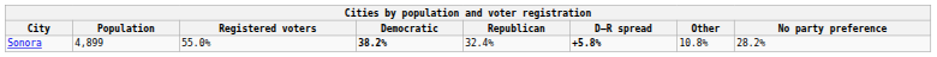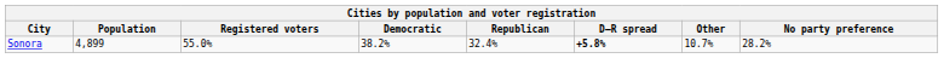Sonora | Democratic: bold -> normal
Sonora | Other: 10.8% -> 10.7%
